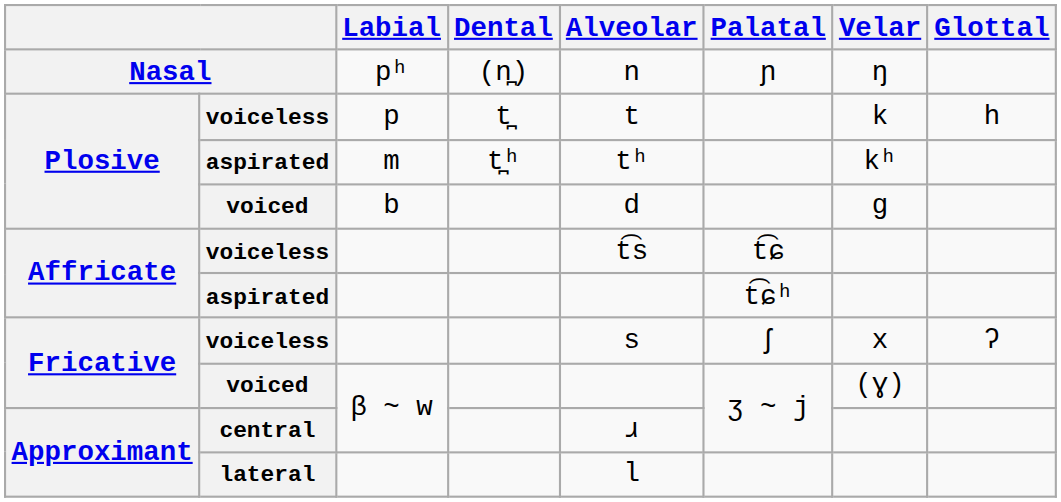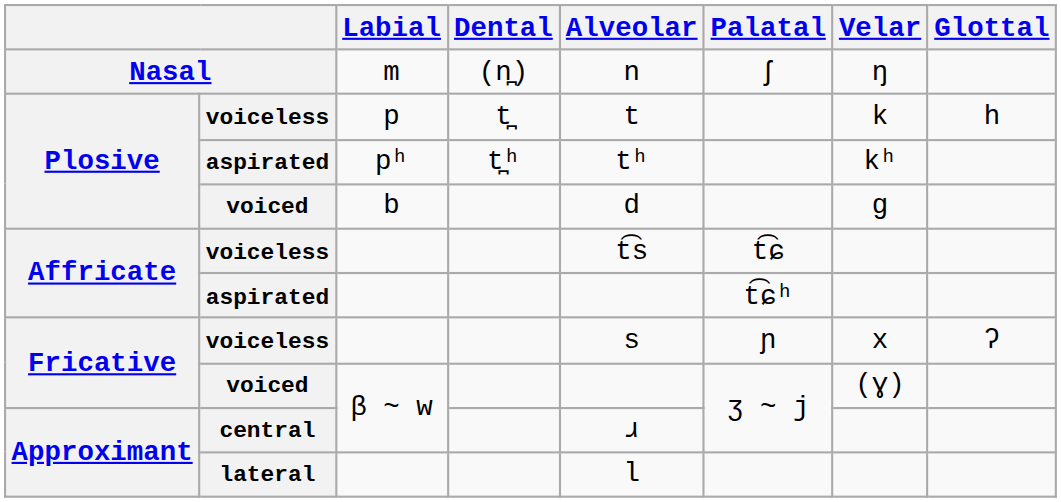Nasal | Labial: pʰ -> m
Nasal | Palatal: ɲ -> ʃ
Plosive / aspirated | Labial: m -> pʰ
Fricative / voiceless | Palatal: ʃ -> ɲ
